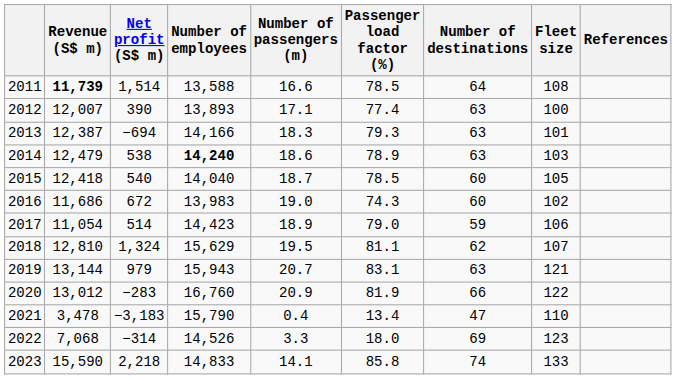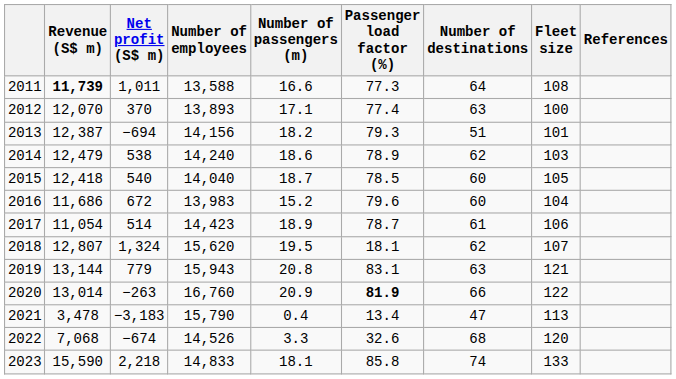2011 | Net profit (S$ m): 1,514 -> 1,011
2011 | Passenger load factor (%): 78.5 -> 77.3
2012 | Revenue (S$ m): 12,007 -> 12,070
2012 | Net profit (S$ m): 390 -> 370
2013 | Number of employees: 14,166 -> 14,156
2013 | Number of passengers (m): 18.3 -> 18.2
2013 | Number of destinations: 63 -> 51
2014 | Number of employees: bold -> normal
2014 | Number of destinations: 63 -> 62
2016 | Number of passengers (m): 19.0 -> 15.2
2016 | Passenger load factor (%): 74.3 -> 79.6
2016 | Fleet size: 102 -> 104
2017 | Passenger load factor (%): 79.0 -> 78.7
2017 | Number of destinations: 59 -> 61
2018 | Revenue (S$ m): 12,810 -> 12,807
2018 | Number of employees: 15,629 -> 15,620
2018 | Passenger load factor (%): 81.1 -> 18.1
2019 | Net profit (S$ m): 979 -> 779
2019 | Number of passengers (m): 20.7 -> 20.8
2020 | Revenue (S$ m): 13,012 -> 13,014
2020 | Net profit (S$ m): −283 -> −263
2020 | Passenger load factor (%): normal -> bold
2021 | Fleet size: 110 -> 113
2022 | Net profit (S$ m): −314 -> −674
2022 | Passenger load factor (%): 18.0 -> 32.6
2022 | Number of destinations: 69 -> 68
2022 | Fleet size: 123 -> 120
2023 | Number of passengers (m): 14.1 -> 18.1
